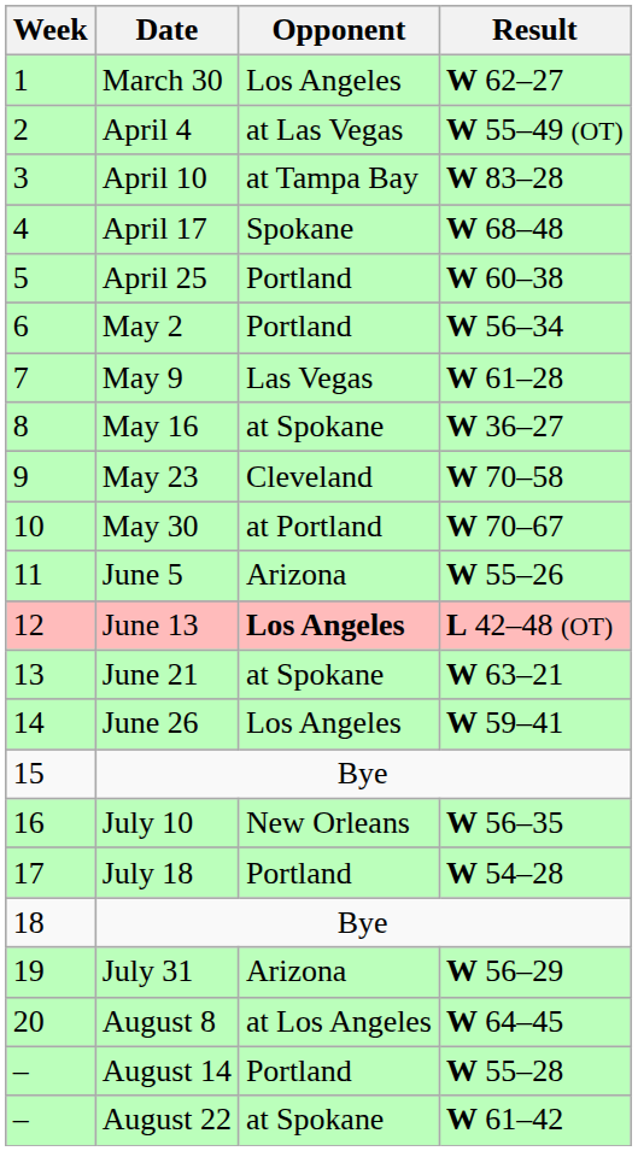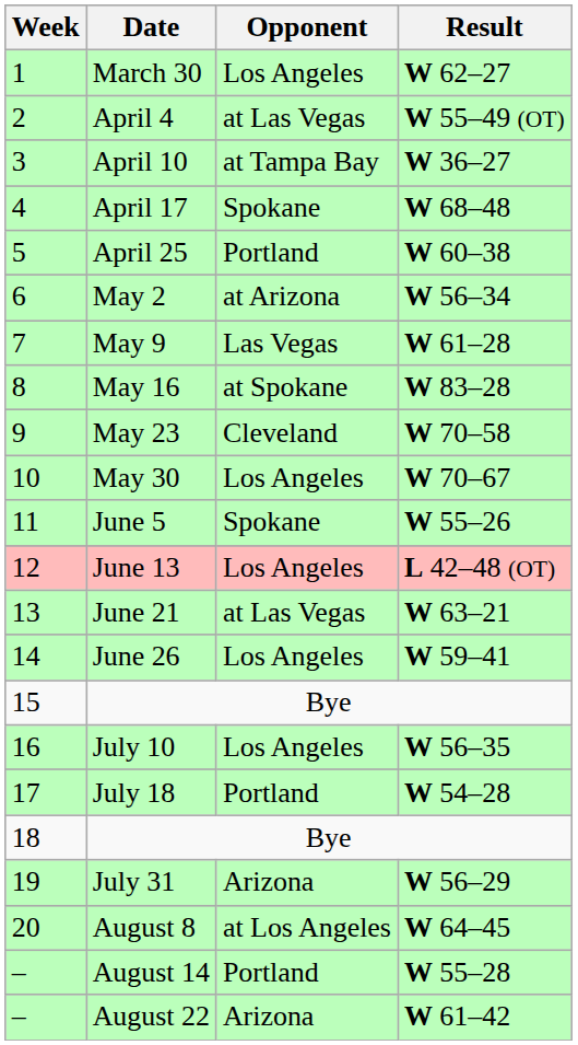April 10 | Result: W 83–28 -> W 36–27
May 2 | Opponent: Portland -> at Arizona
May 16 | Result: W 36–27 -> W 83–28
May 30 | Opponent: at Portland -> Los Angeles
June 5 | Opponent: Arizona -> Spokane
June 13 | Opponent: bold -> normal
June 21 | Opponent: at Spokane -> at Las Vegas
July 10 | Opponent: New Orleans -> Los Angeles
August 22 | Opponent: at Spokane -> Arizona
